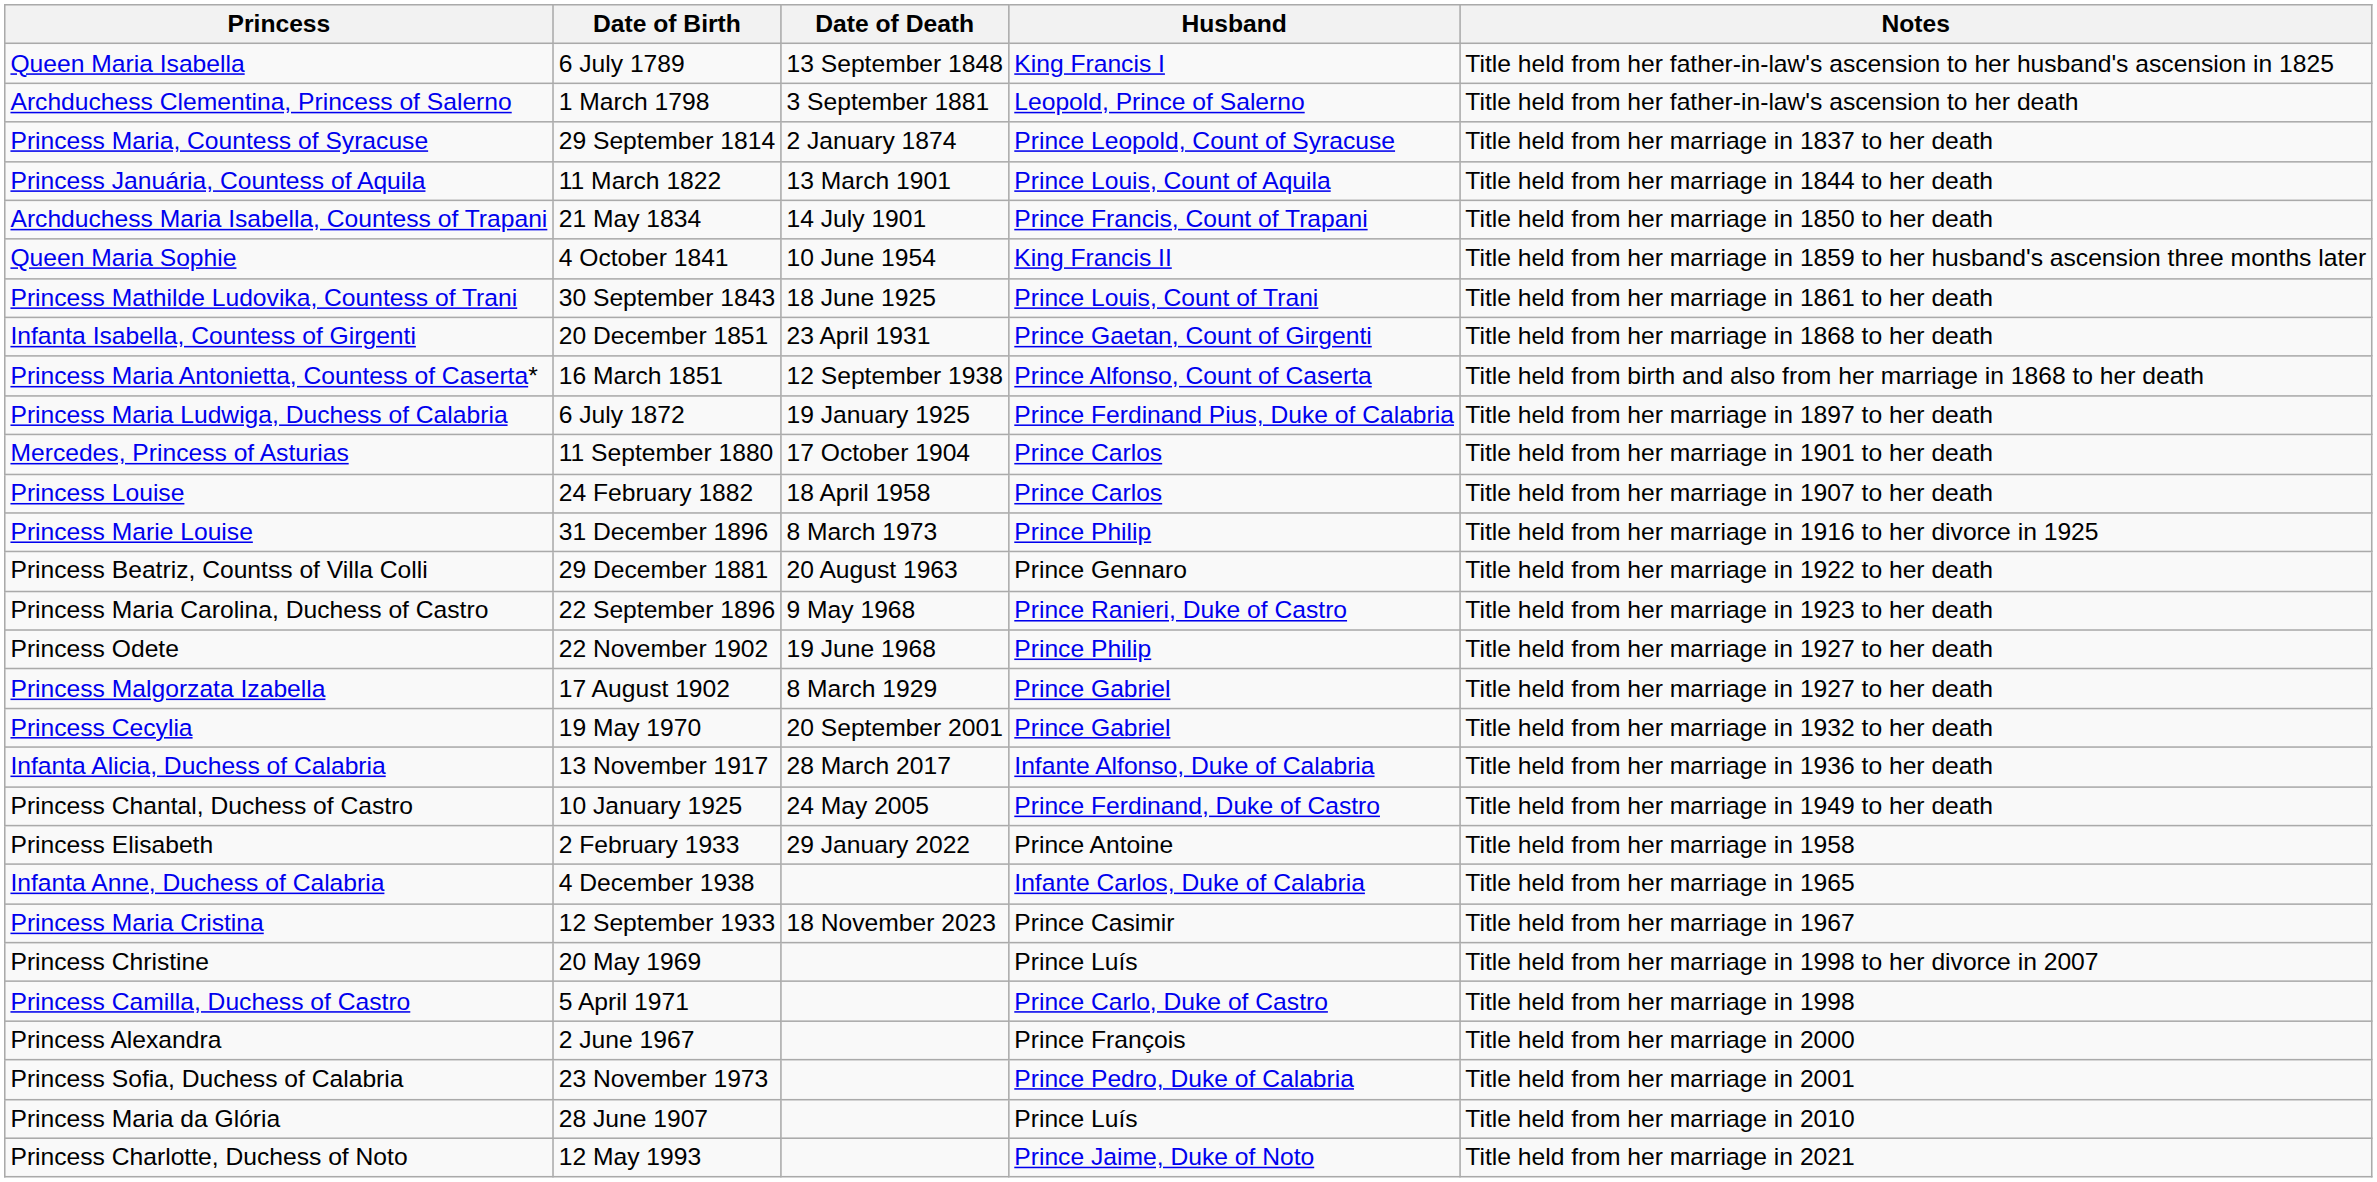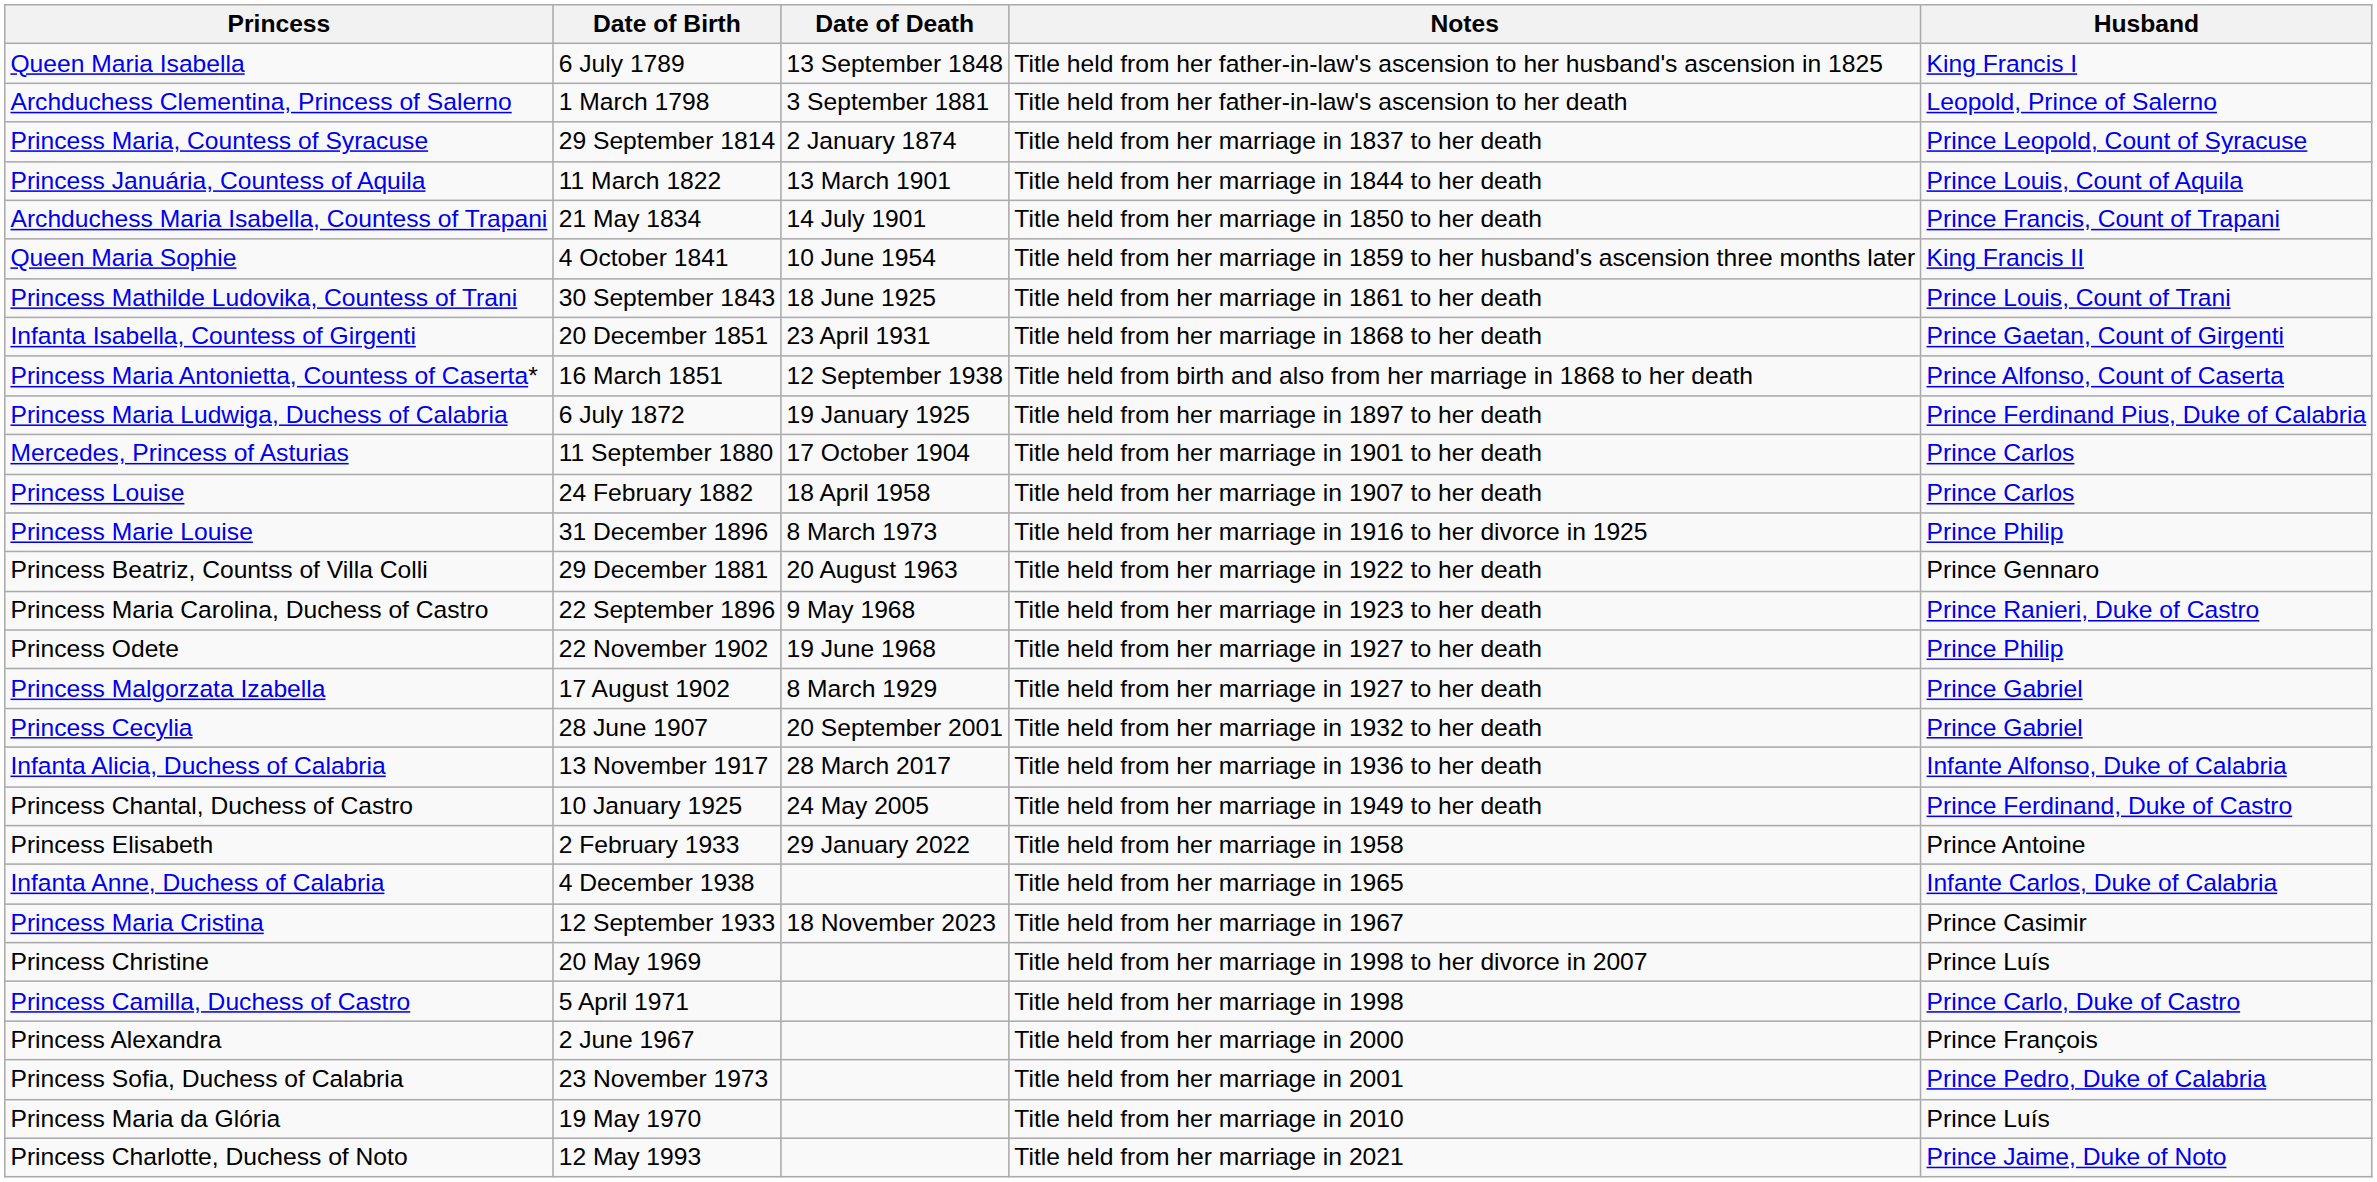columns swapped: Husband <-> Notes
Princess Cecylia | Date of Birth: 19 May 1970 -> 28 June 1907
Princess Maria da Glória | Date of Birth: 28 June 1907 -> 19 May 1970
